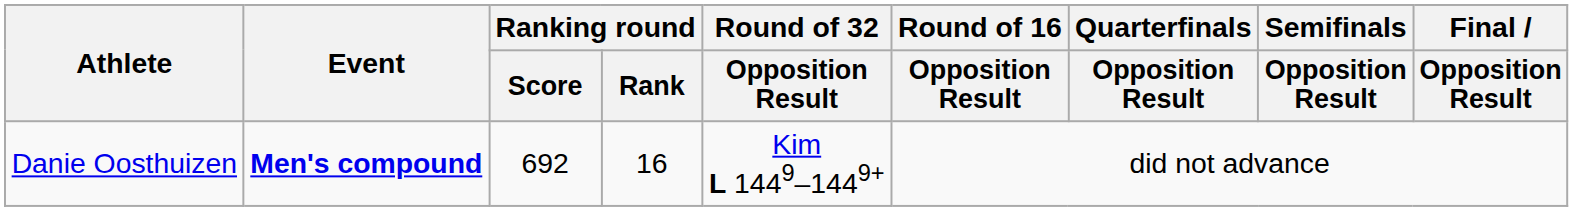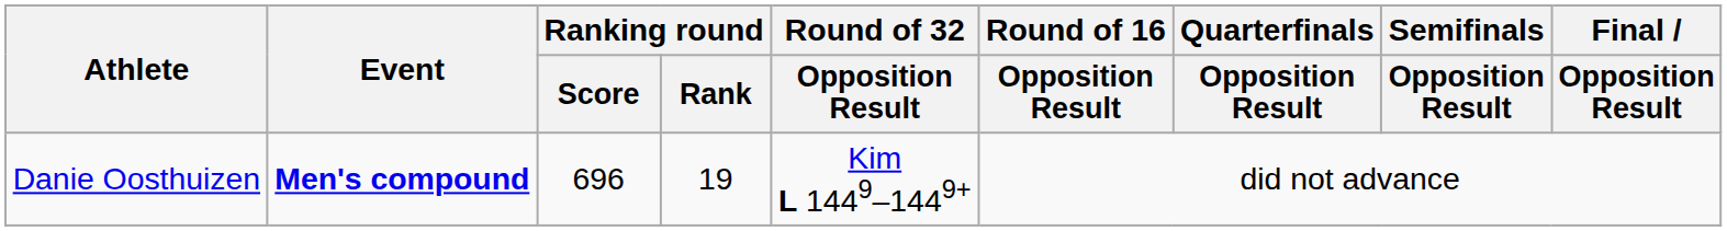Danie Oosthuizen | Ranking round / Score: 692 -> 696
Danie Oosthuizen | Ranking round / Rank: 16 -> 19
